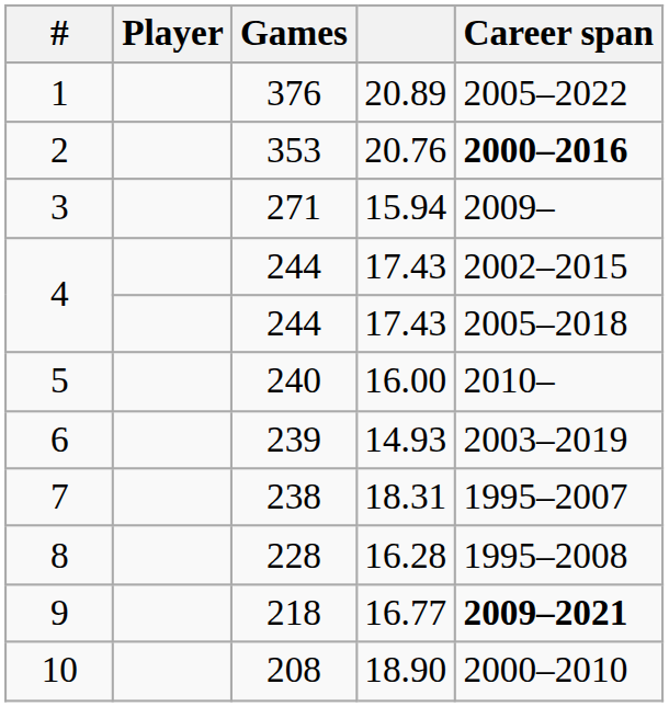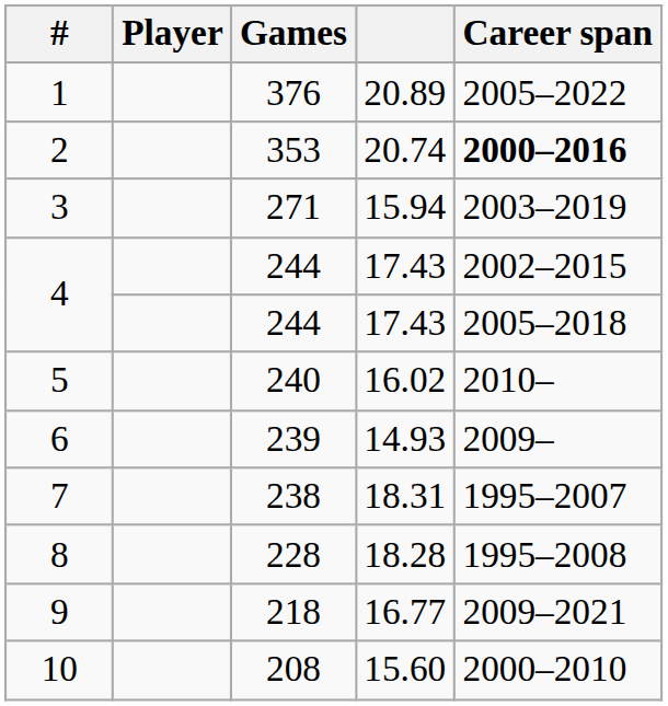2 | column 4: 20.76 -> 20.74
3 | Career span: 2009– -> 2003–2019
5 | column 4: 16.00 -> 16.02
6 | Career span: 2003–2019 -> 2009–
8 | column 4: 16.28 -> 18.28
9 | Career span: bold -> normal
10 | column 4: 18.90 -> 15.60
